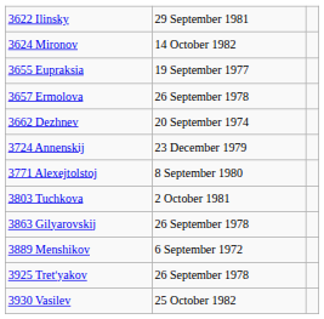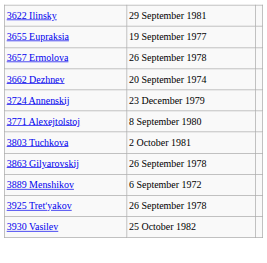- row: 3624 Mironov | 14 October 1982
